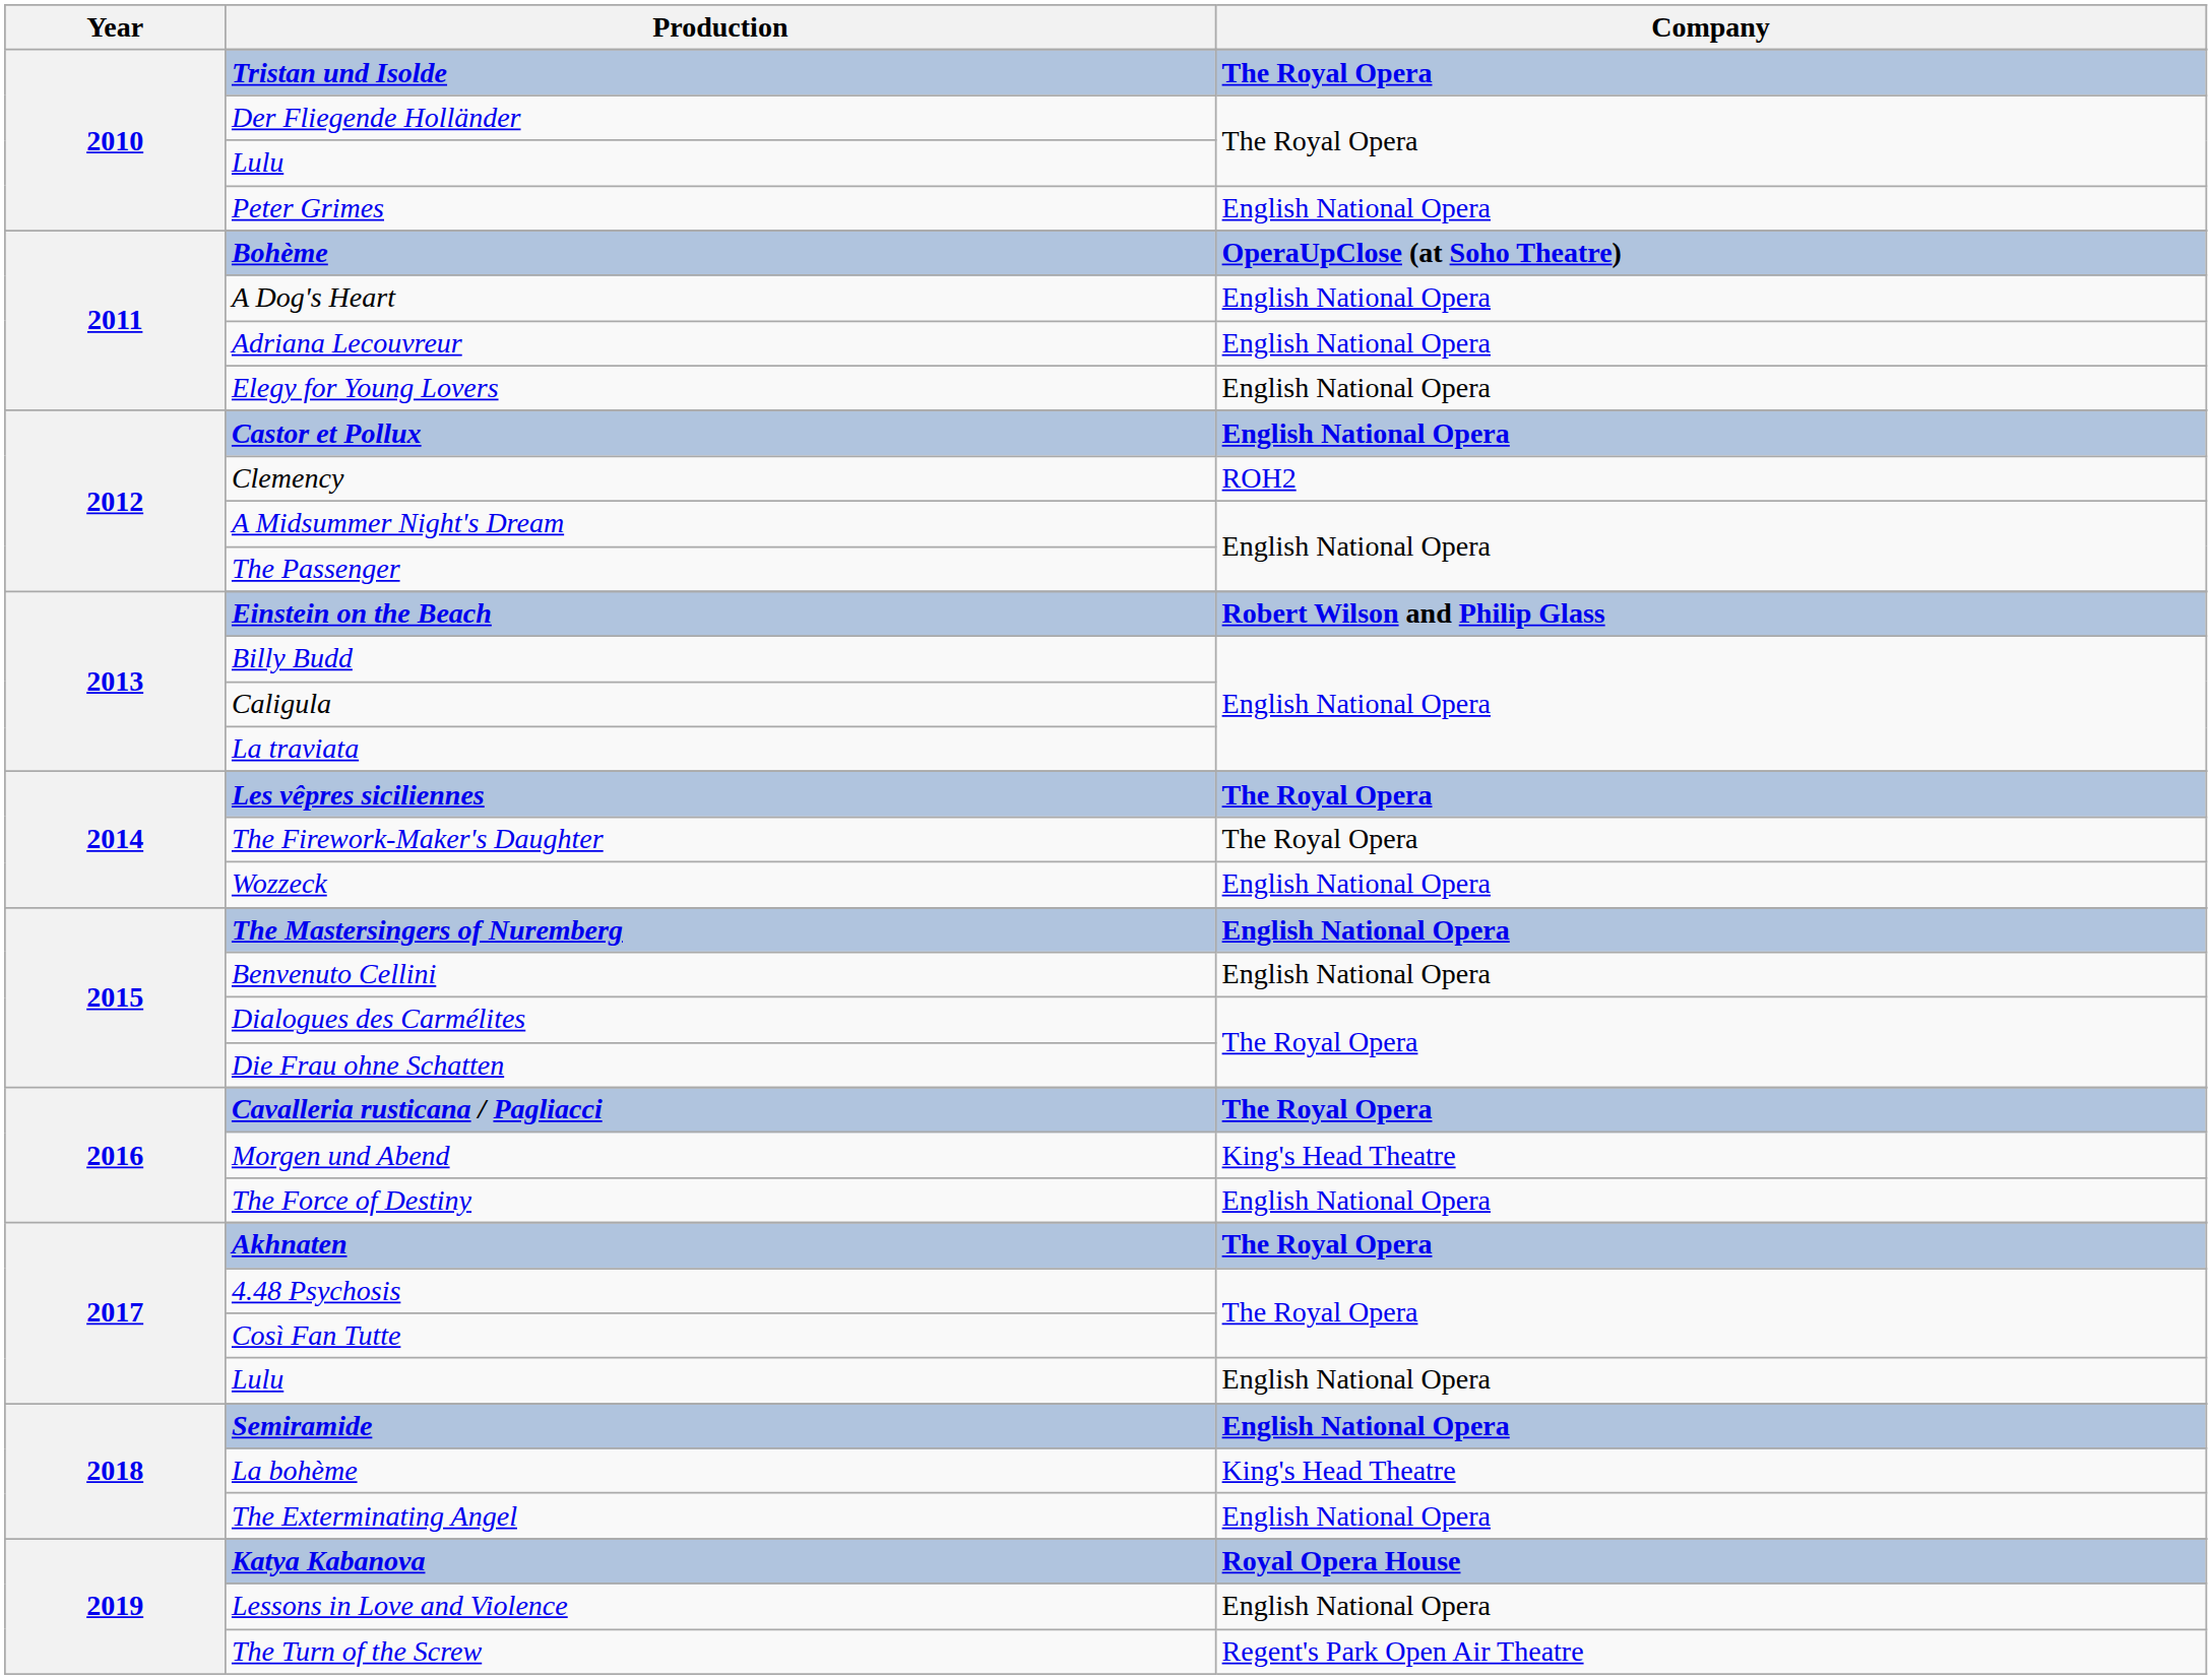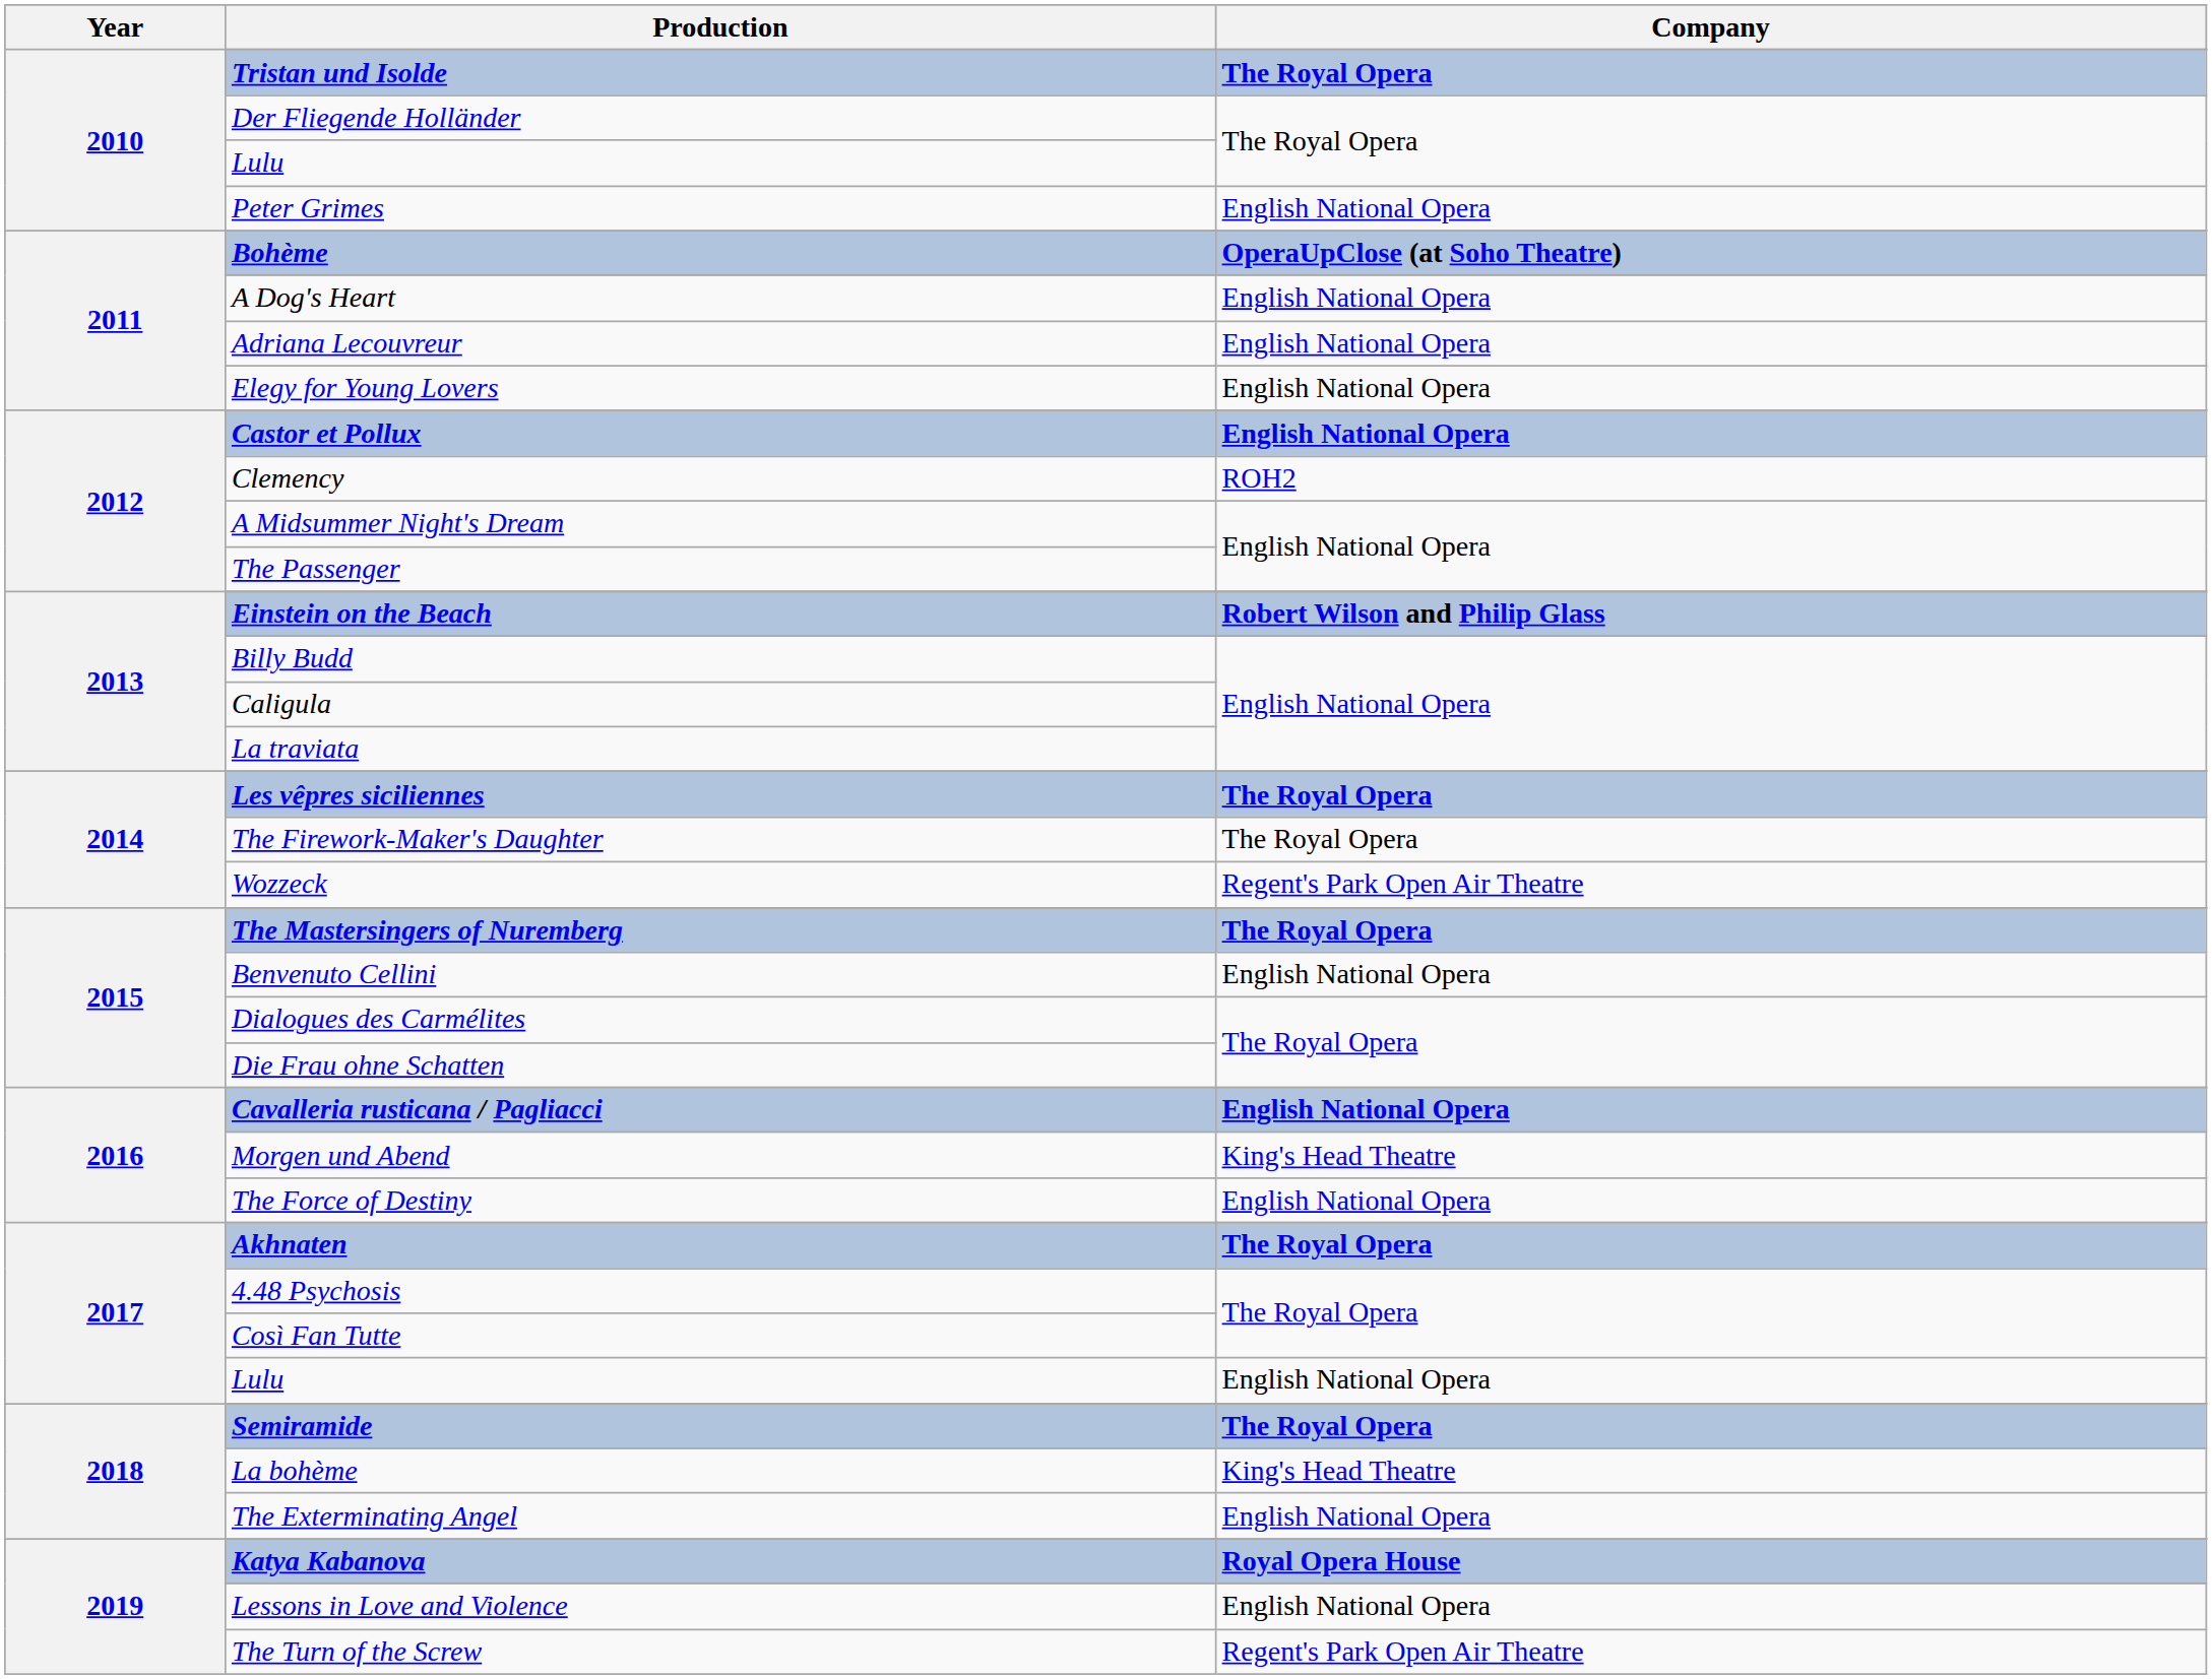Wozzeck | Company: English National Opera -> Regent's Park Open Air Theatre
The Mastersingers of Nuremberg | Company: English National Opera -> The Royal Opera
Cavalleria rusticana / Pagliacci | Company: The Royal Opera -> English National Opera
Semiramide | Company: English National Opera -> The Royal Opera
